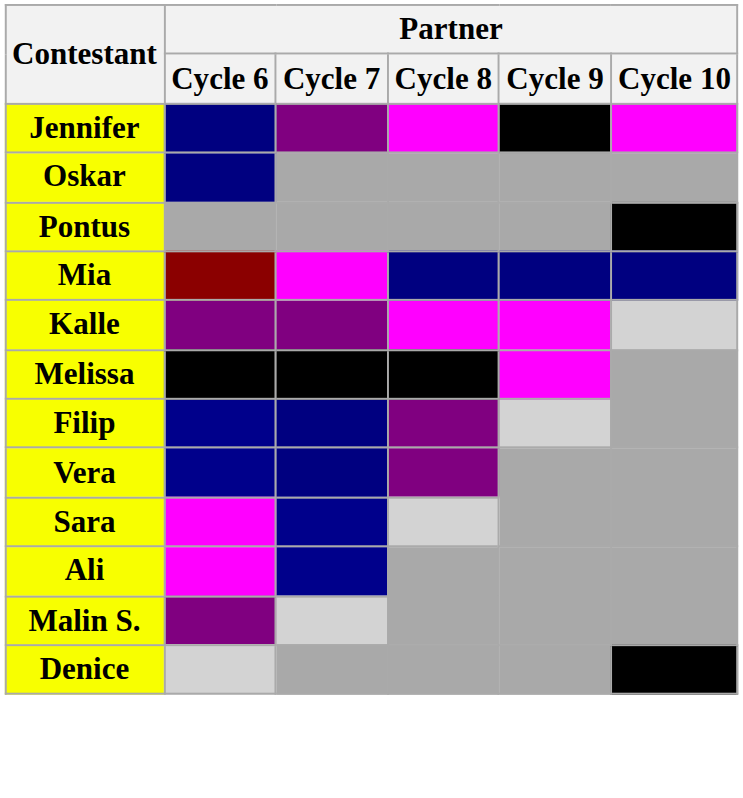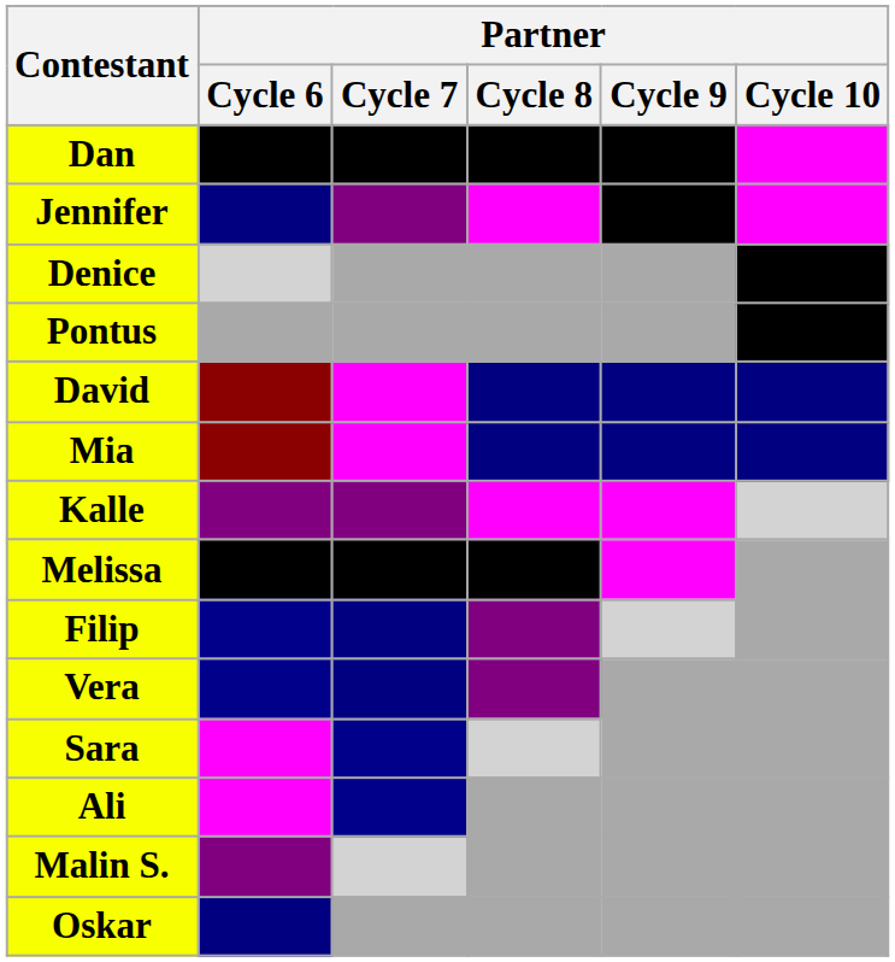+ row: Dan
rows swapped: Denice <-> Oskar
+ row: David
